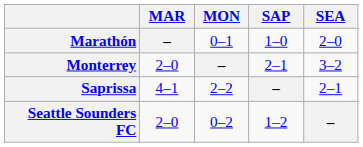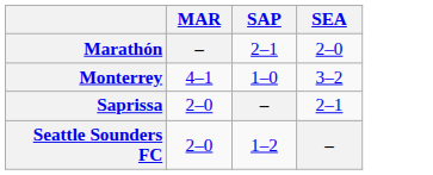- column: MON | 0–1 | – | 2–2 | 0–2
Marathón | SAP: 1–0 -> 2–1
Monterrey | MAR: 2–0 -> 4–1
Monterrey | SAP: 2–1 -> 1–0
Saprissa | MAR: 4–1 -> 2–0
